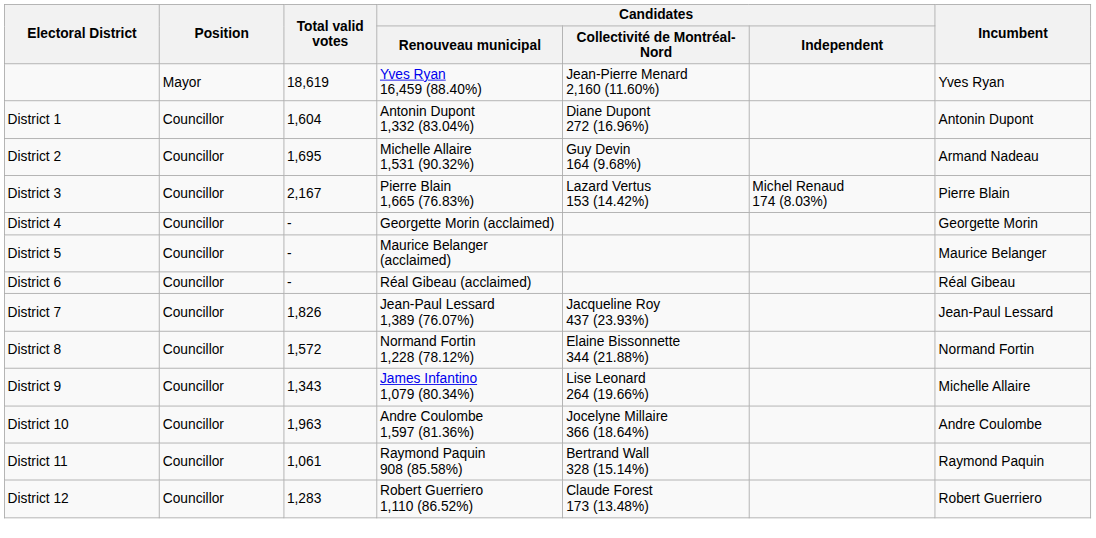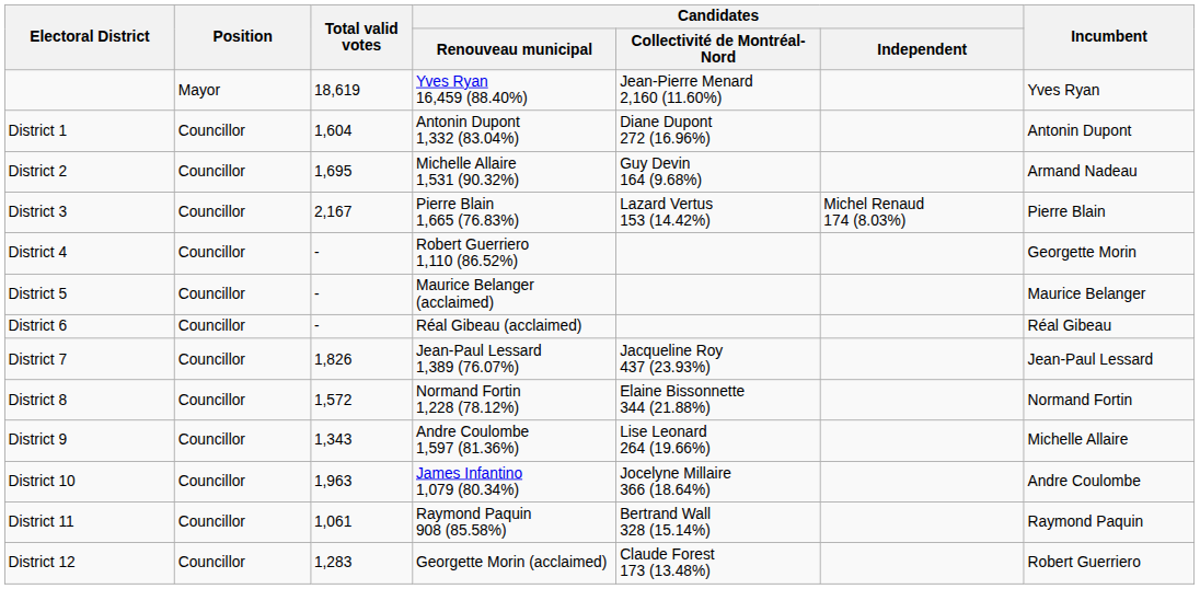District 4 | Candidates / Renouveau municipal: Georgette Morin (acclaimed) -> Robert Guerriero 1,110 (86.52%)
District 9 | Candidates / Renouveau municipal: James Infantino 1,079 (80.34%) -> Andre Coulombe 1,597 (81.36%)
District 10 | Candidates / Renouveau municipal: Andre Coulombe 1,597 (81.36%) -> James Infantino 1,079 (80.34%)
District 12 | Candidates / Renouveau municipal: Robert Guerriero 1,110 (86.52%) -> Georgette Morin (acclaimed)
